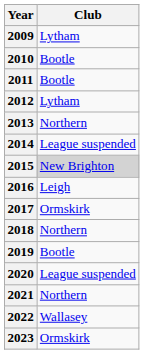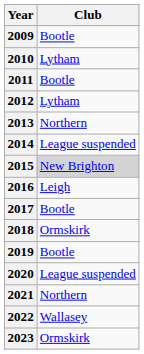2009 | Club: Lytham -> Bootle
2010 | Club: Bootle -> Lytham
2017 | Club: Ormskirk -> Bootle
2018 | Club: Northern -> Ormskirk
